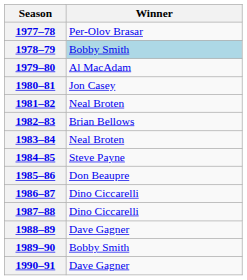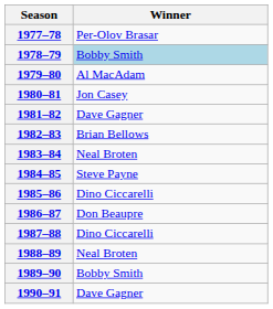1981–82 | Winner: Neal Broten -> Dave Gagner
1985–86 | Winner: Don Beaupre -> Dino Ciccarelli
1986–87 | Winner: Dino Ciccarelli -> Don Beaupre
1988–89 | Winner: Dave Gagner -> Neal Broten
